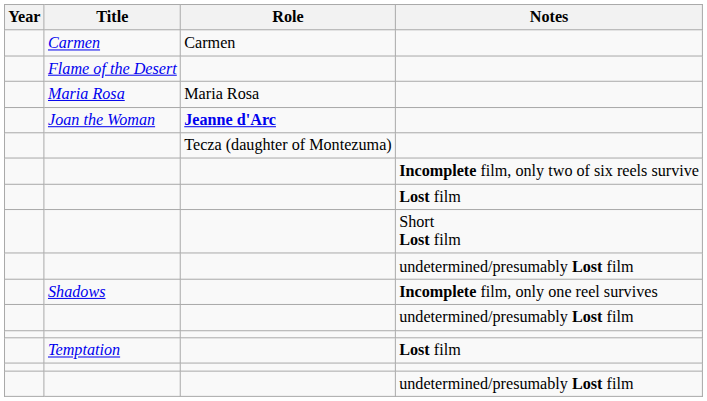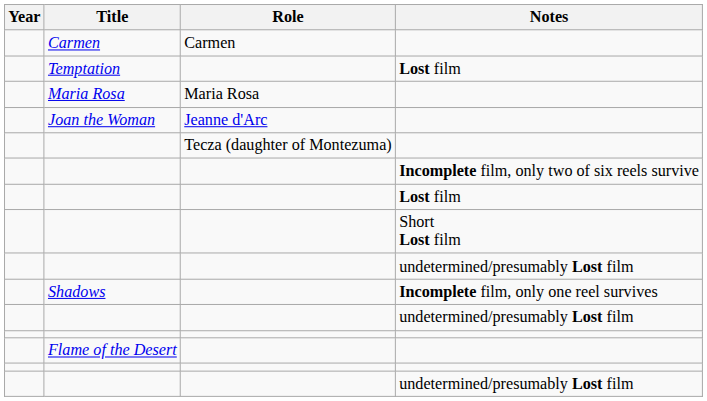rows swapped: Temptation <-> Flame of the Desert
Joan the Woman | Role: bold -> normal
